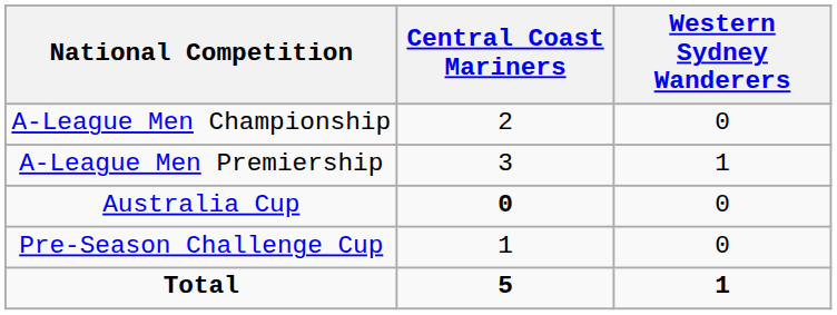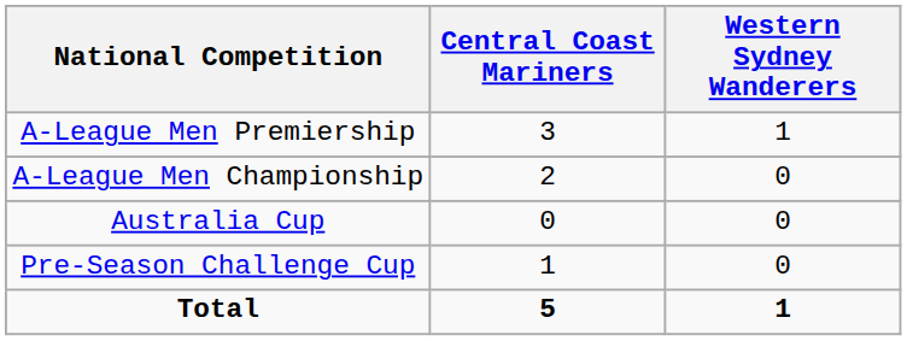rows swapped: A-League Men Premiership <-> A-League Men Championship
Australia Cup | Central Coast Mariners: bold -> normal
